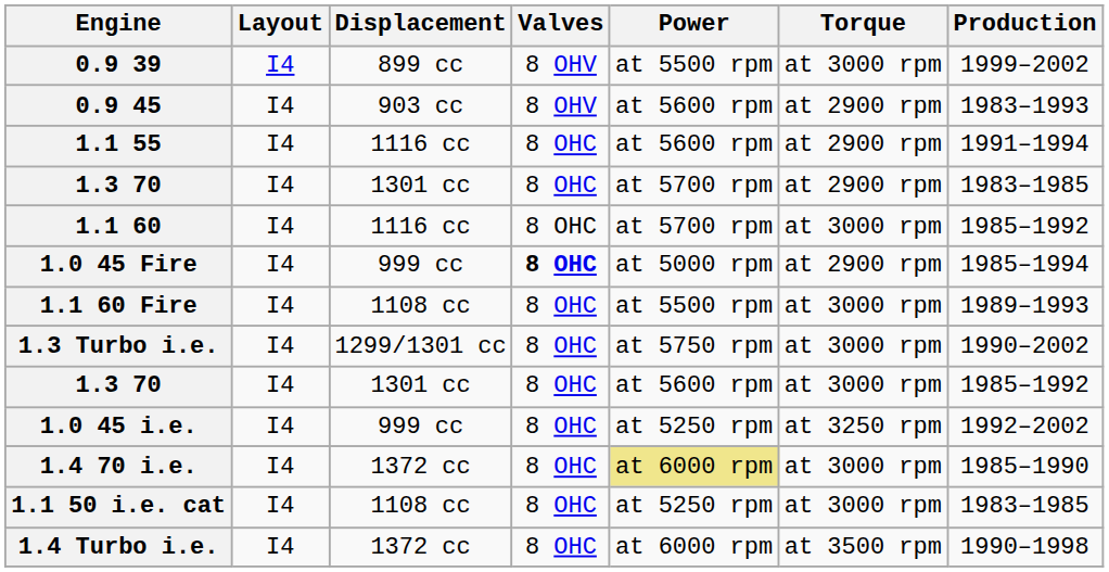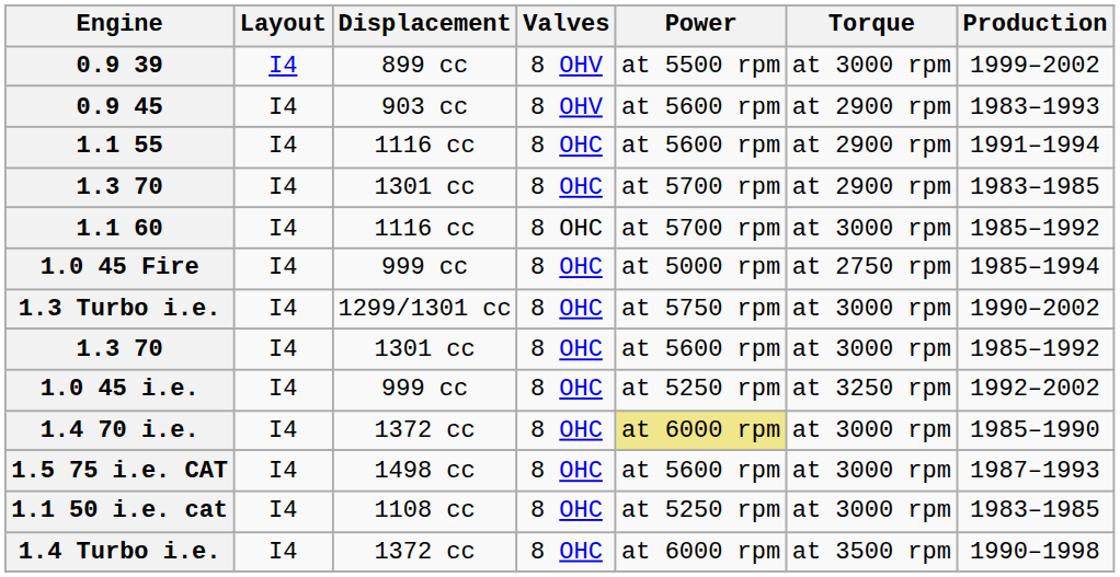1.0 45 Fire | Valves: bold -> normal
1.0 45 Fire | Torque: at 2900 rpm -> at 2750 rpm
- row: 1.1 60 Fire | I4 | 1108 cc | 8 OHC | at 5500 rpm | at 3000 rpm | 1989–1993
+ row: 1.5 75 i.e. CAT | I4 | 1498 cc | 8 OHC | at 5600 rpm | at 3000 rpm | 1987–1993
